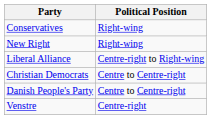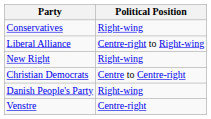rows swapped: New Right <-> Liberal Alliance
Danish People's Party | Political Position: Centre to Centre-right -> Right-wing
